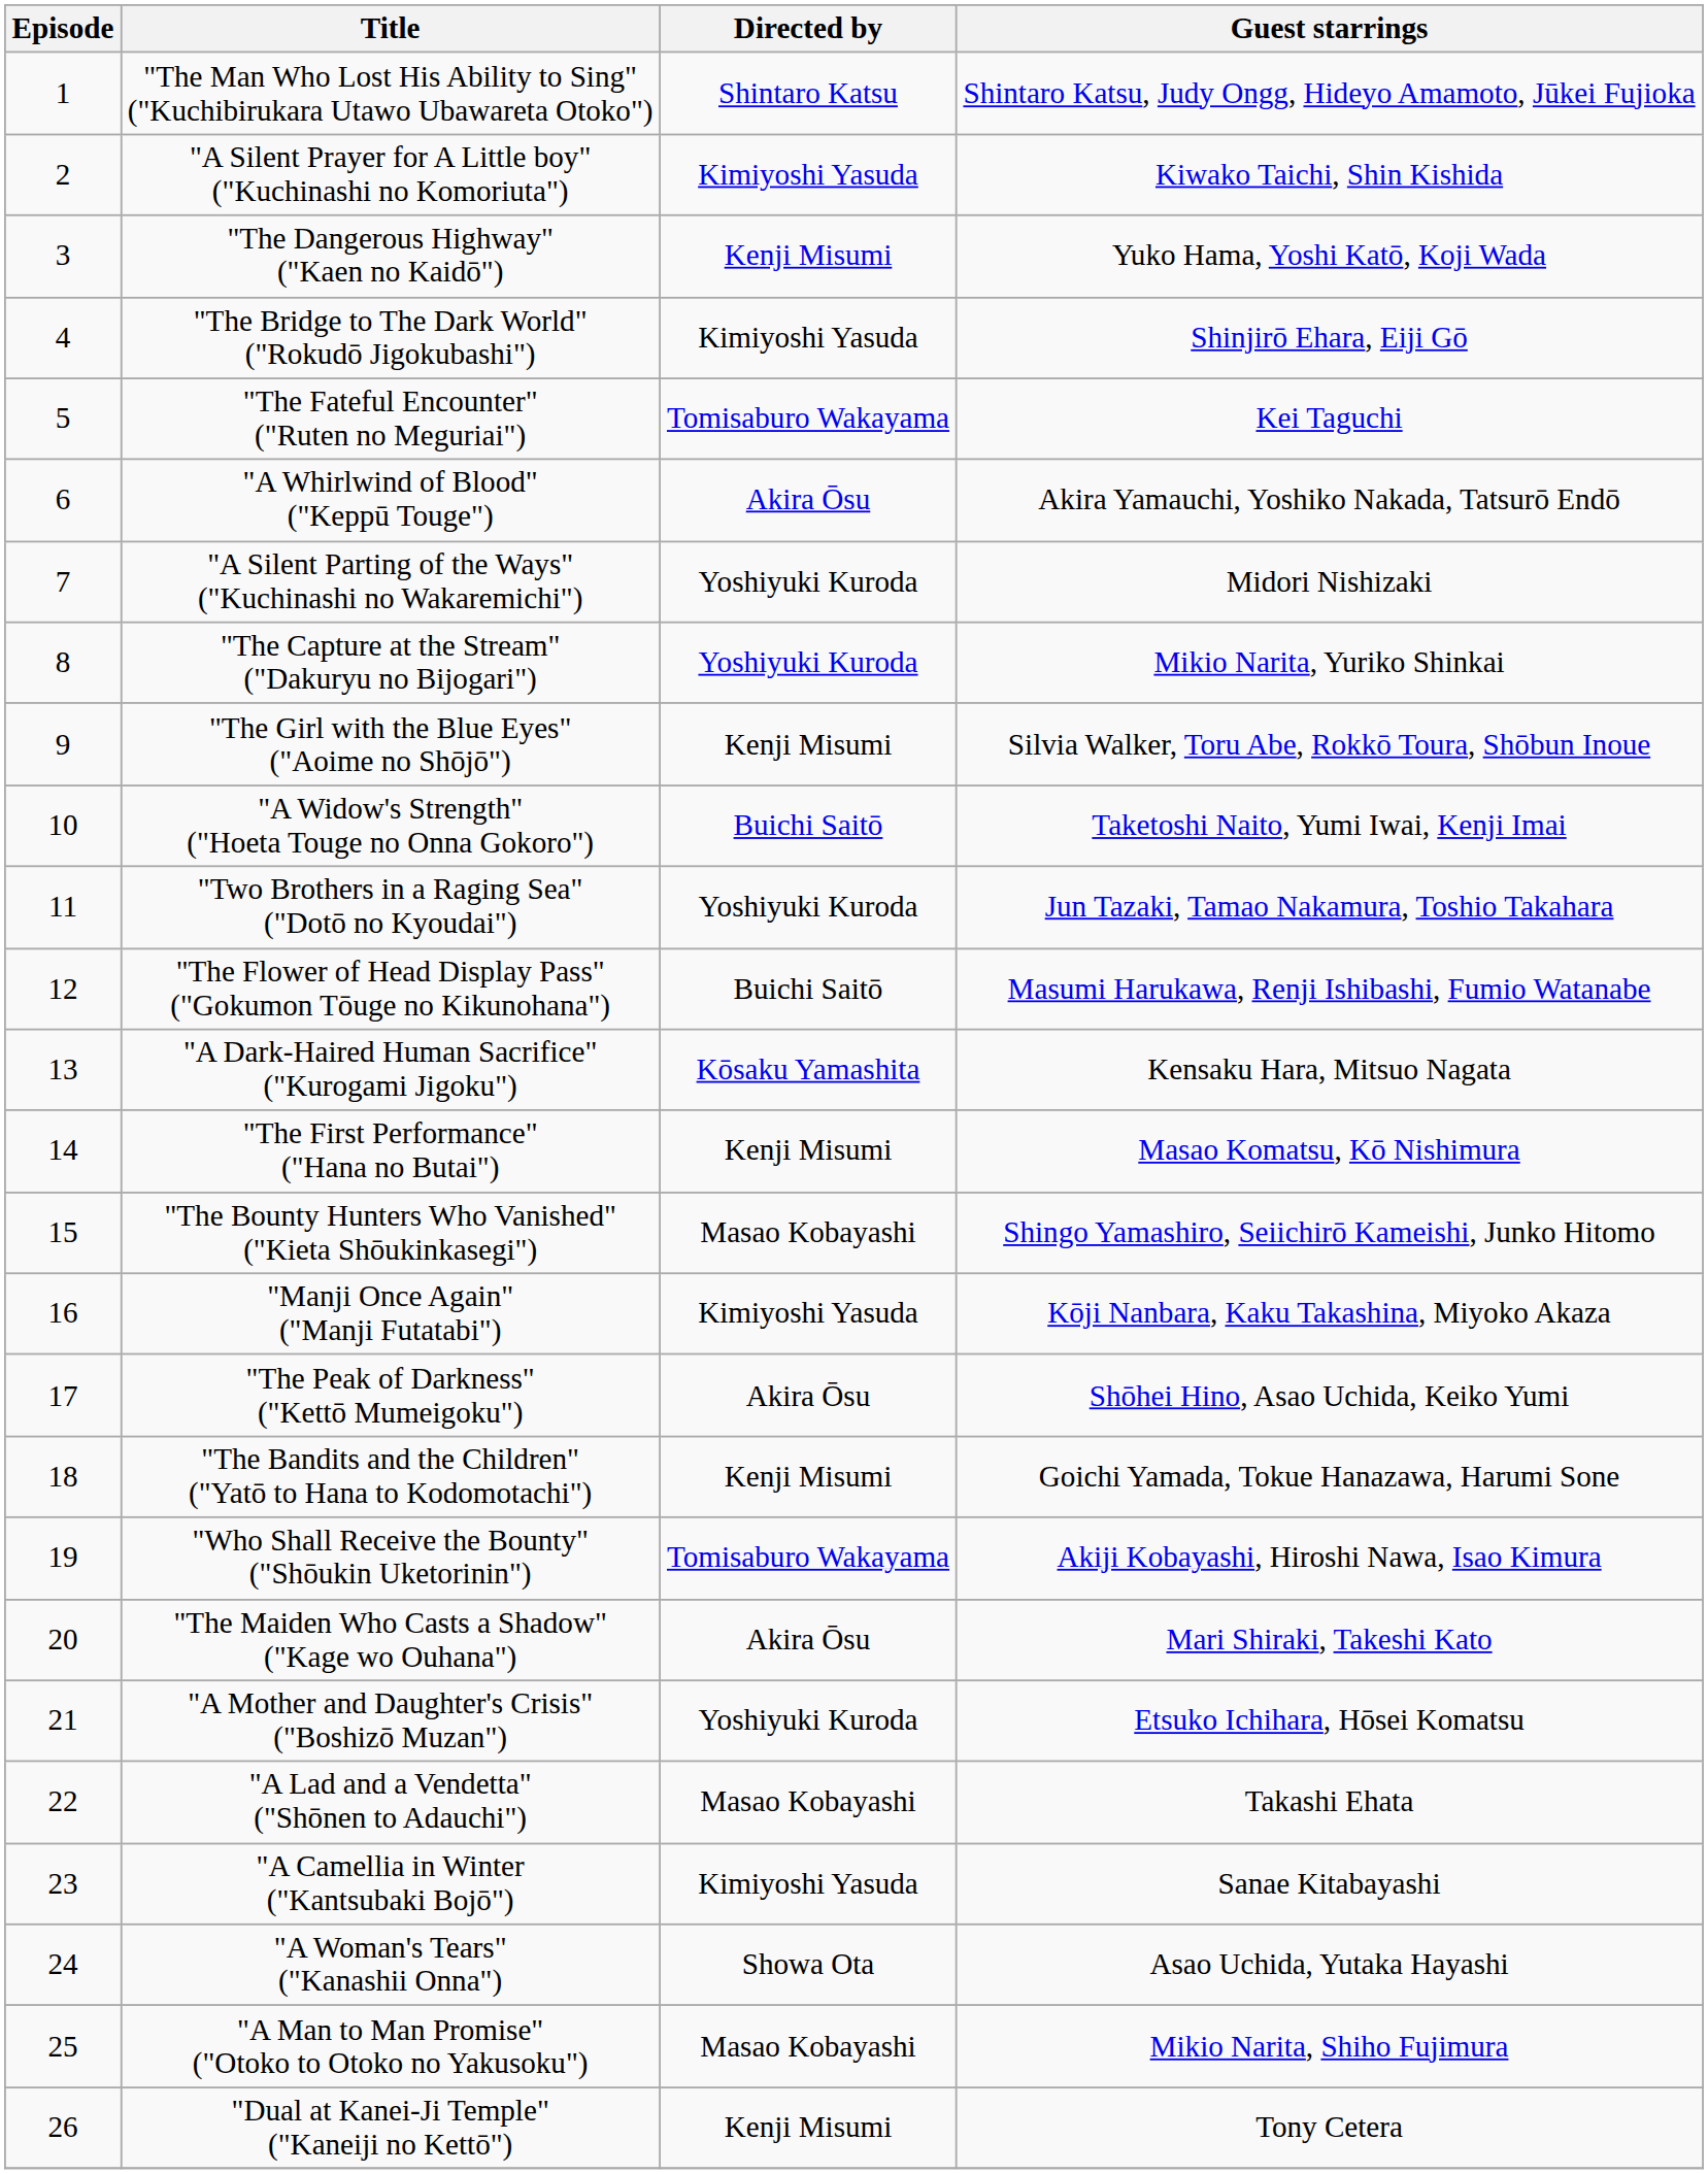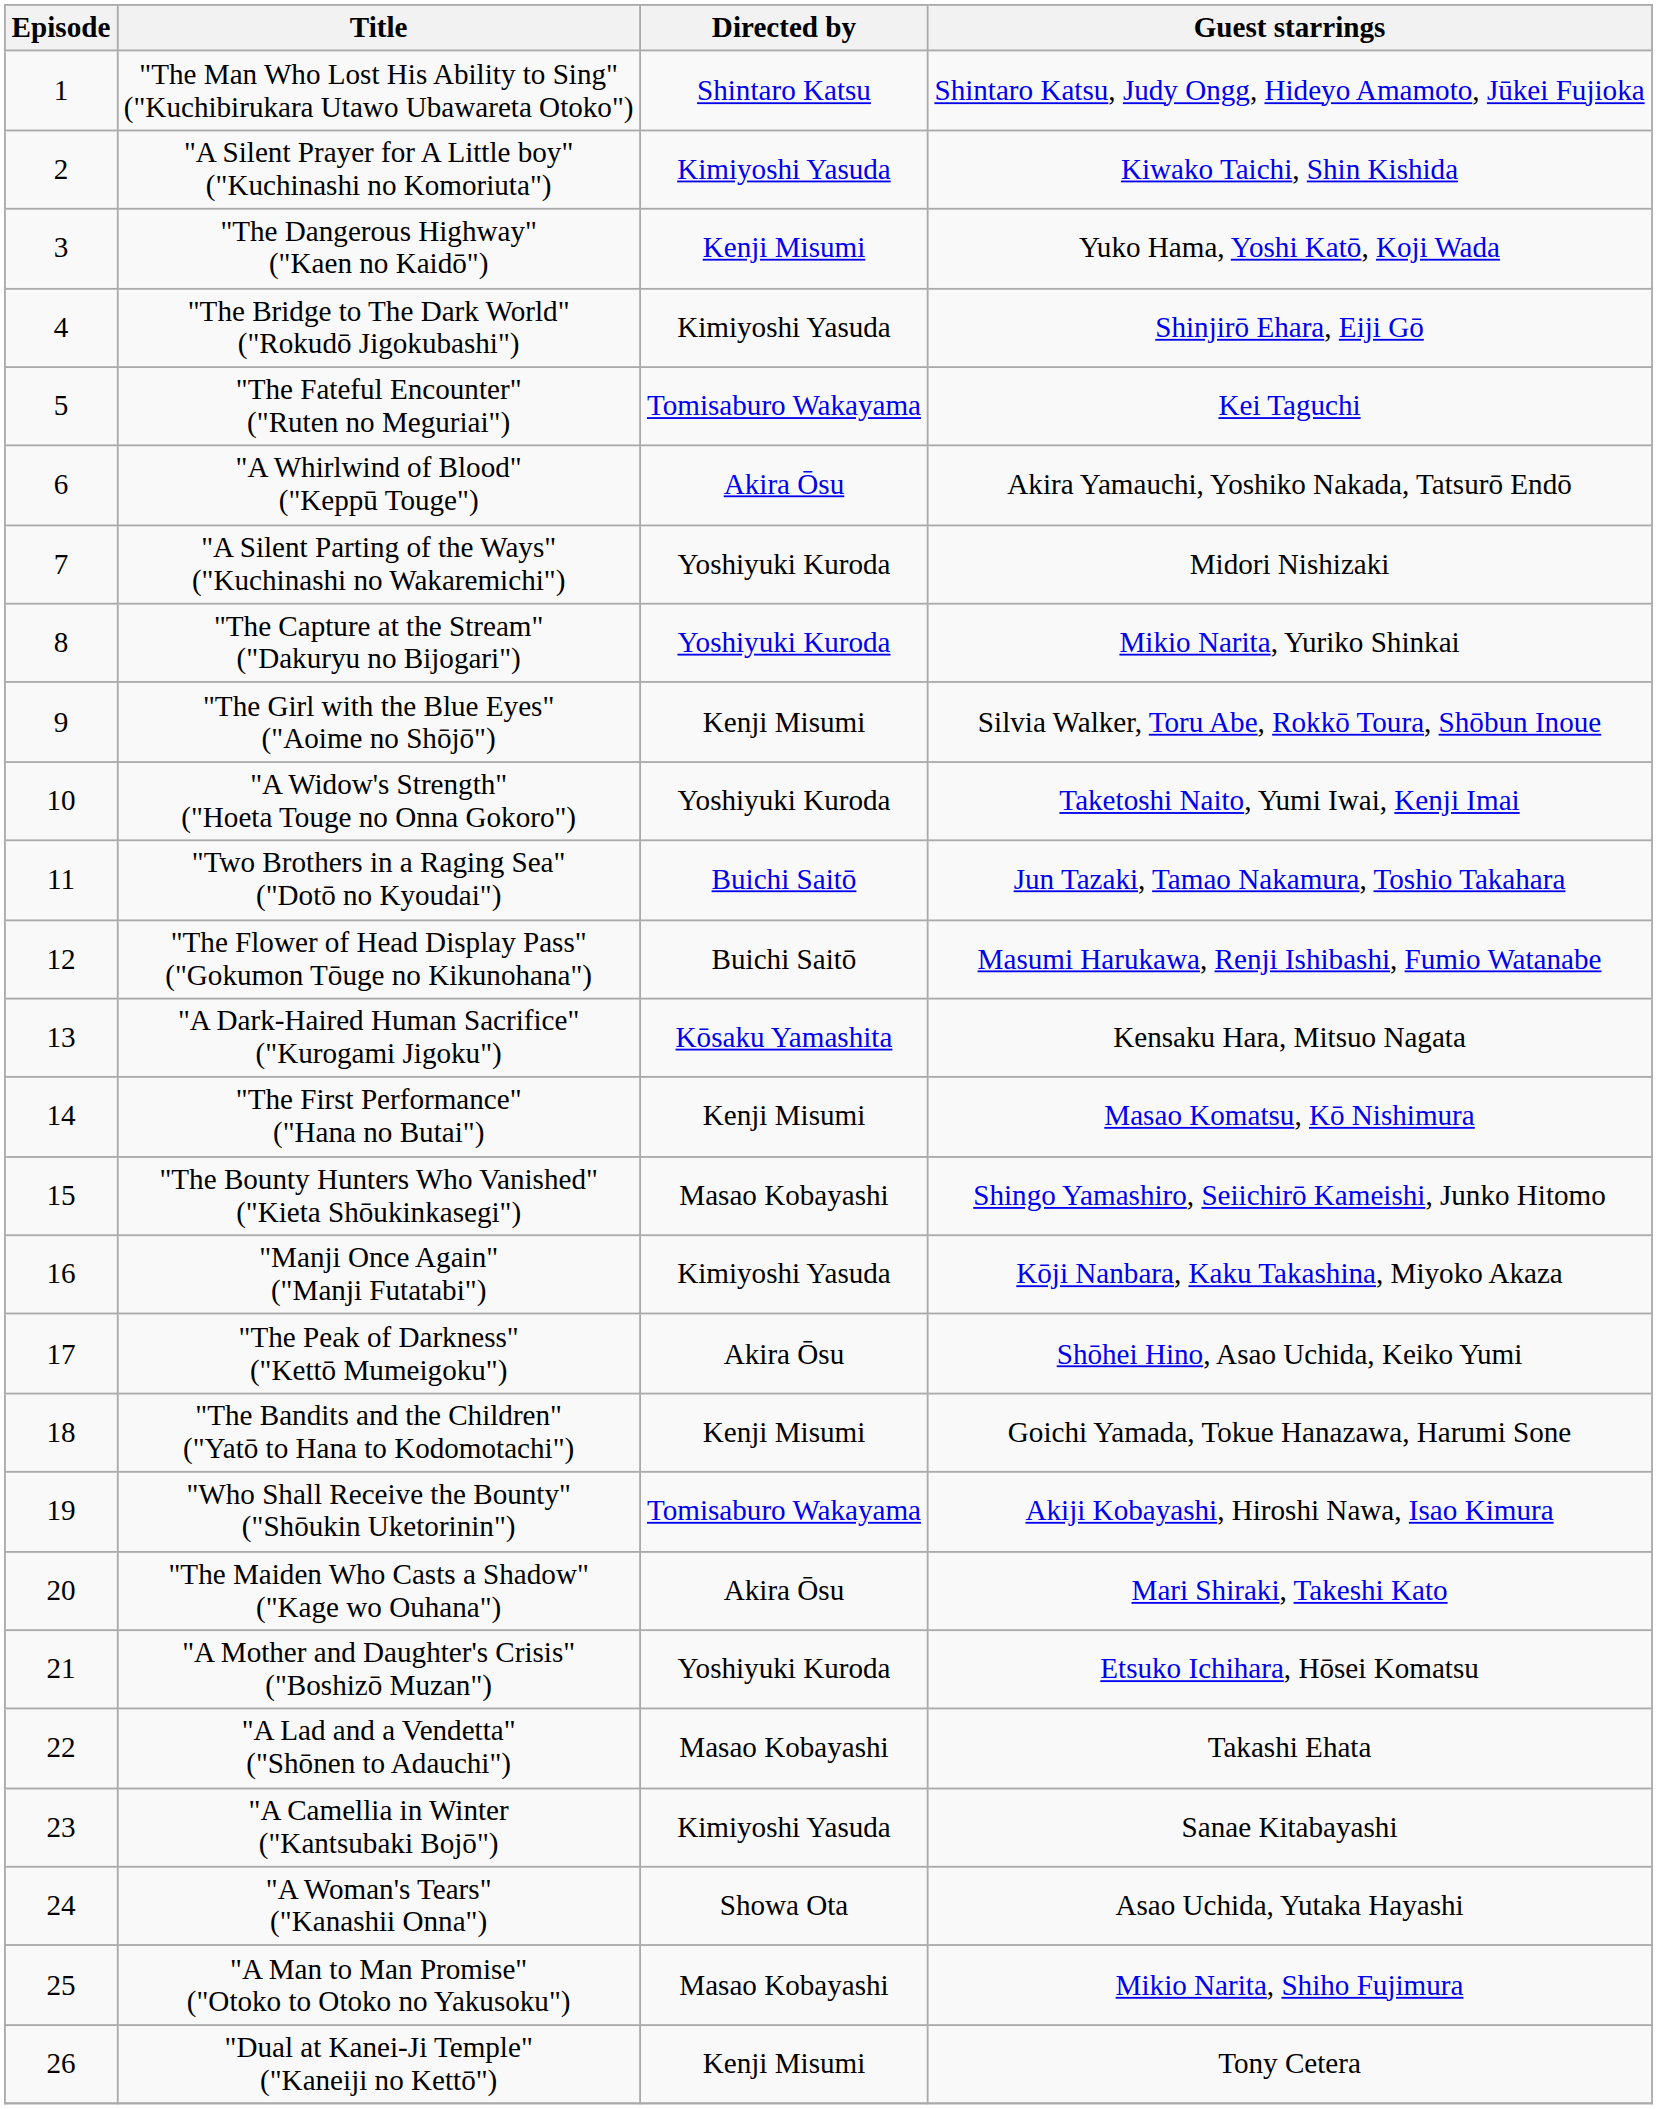"A Widow's Strength" ("Hoeta Touge no Onna Gokoro") | Directed by: Buichi Saitō -> Yoshiyuki Kuroda
"Two Brothers in a Raging Sea" ("Dotō no Kyoudai") | Directed by: Yoshiyuki Kuroda -> Buichi Saitō
